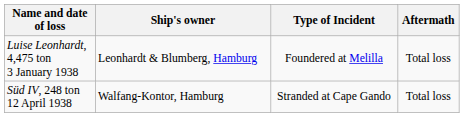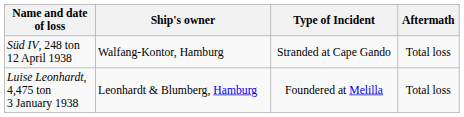rows swapped: Luise Leonhardt, 4,475 ton 3 January 1938 <-> Süd IV, 248 ton 12 April 1938
